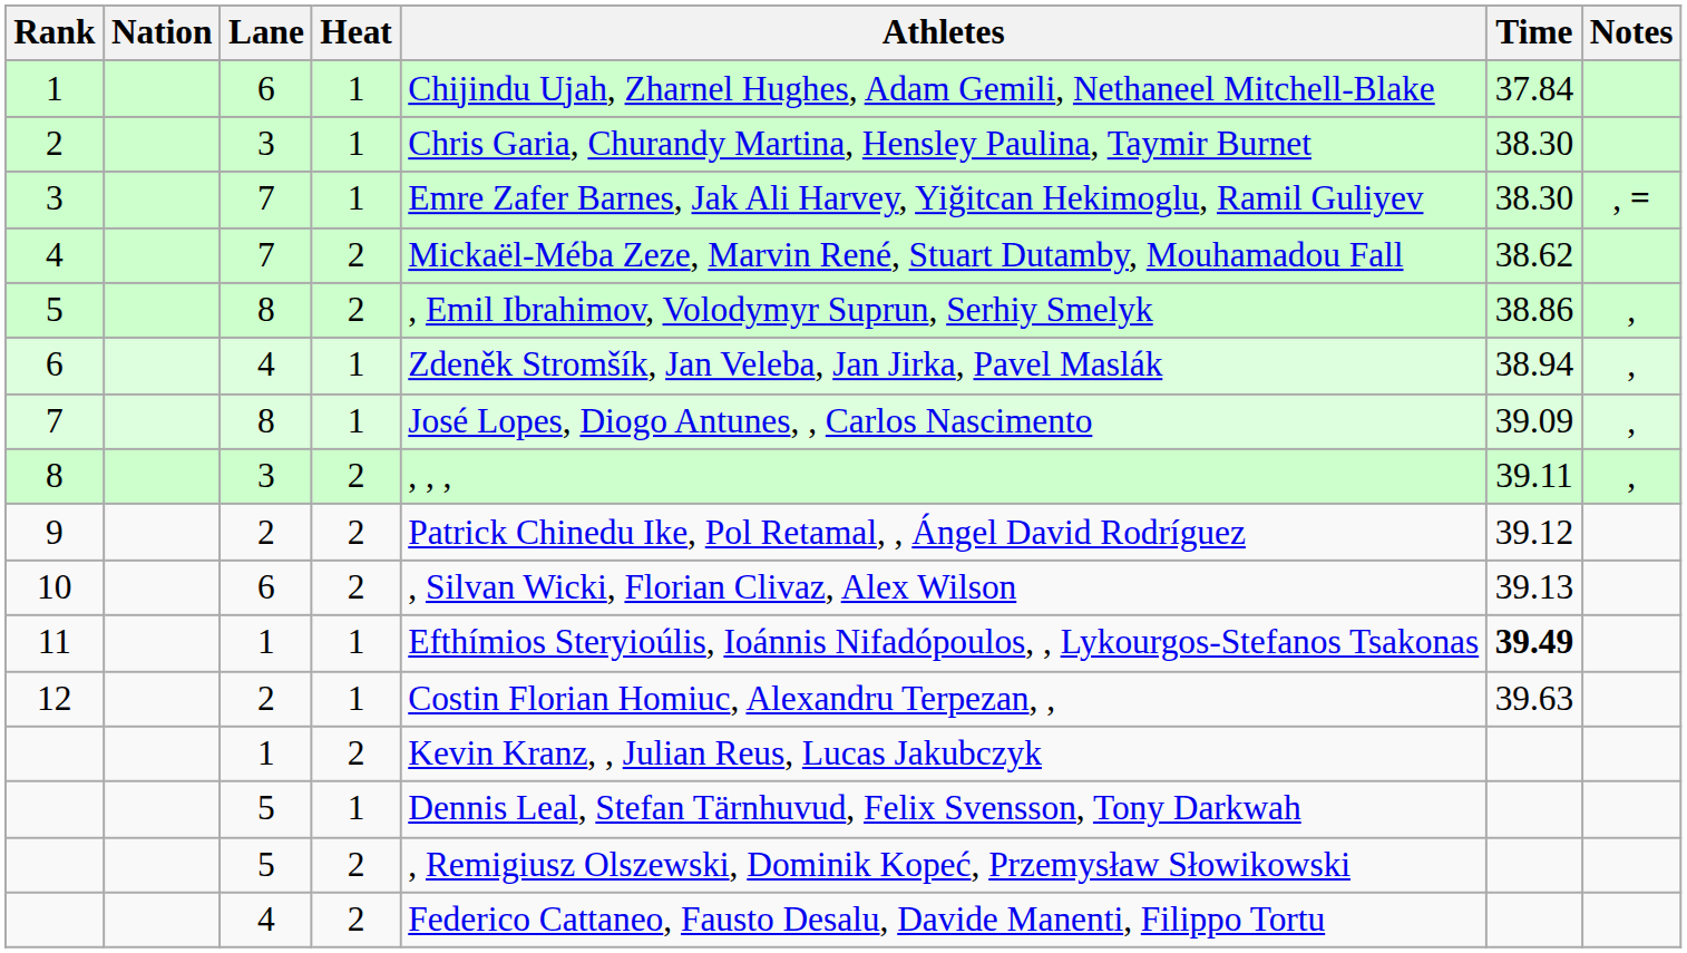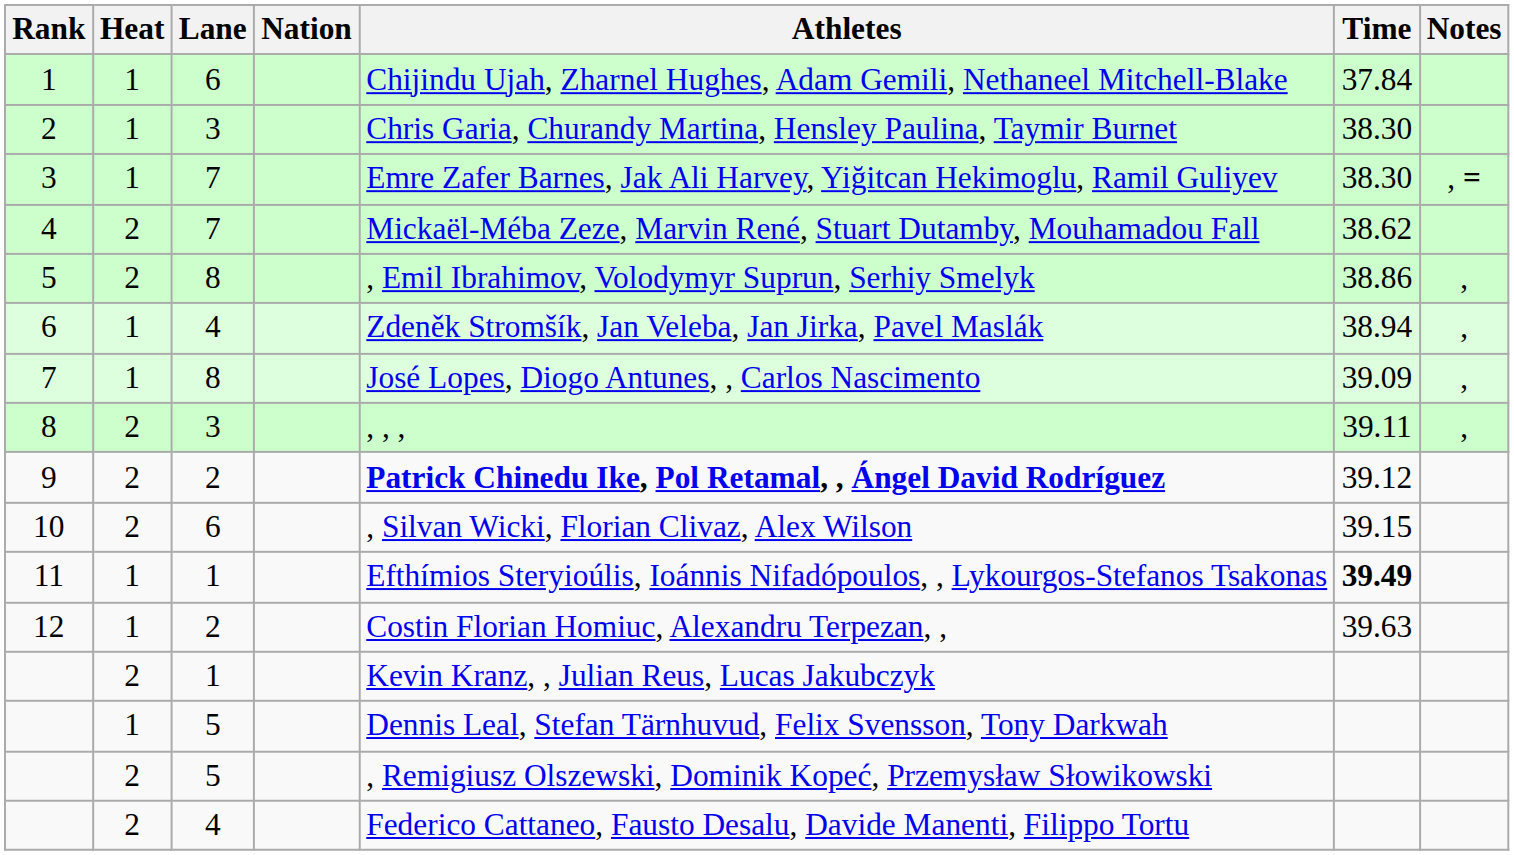columns swapped: Heat <-> Nation
9 | Athletes: normal -> bold
10 | Time: 39.13 -> 39.15
